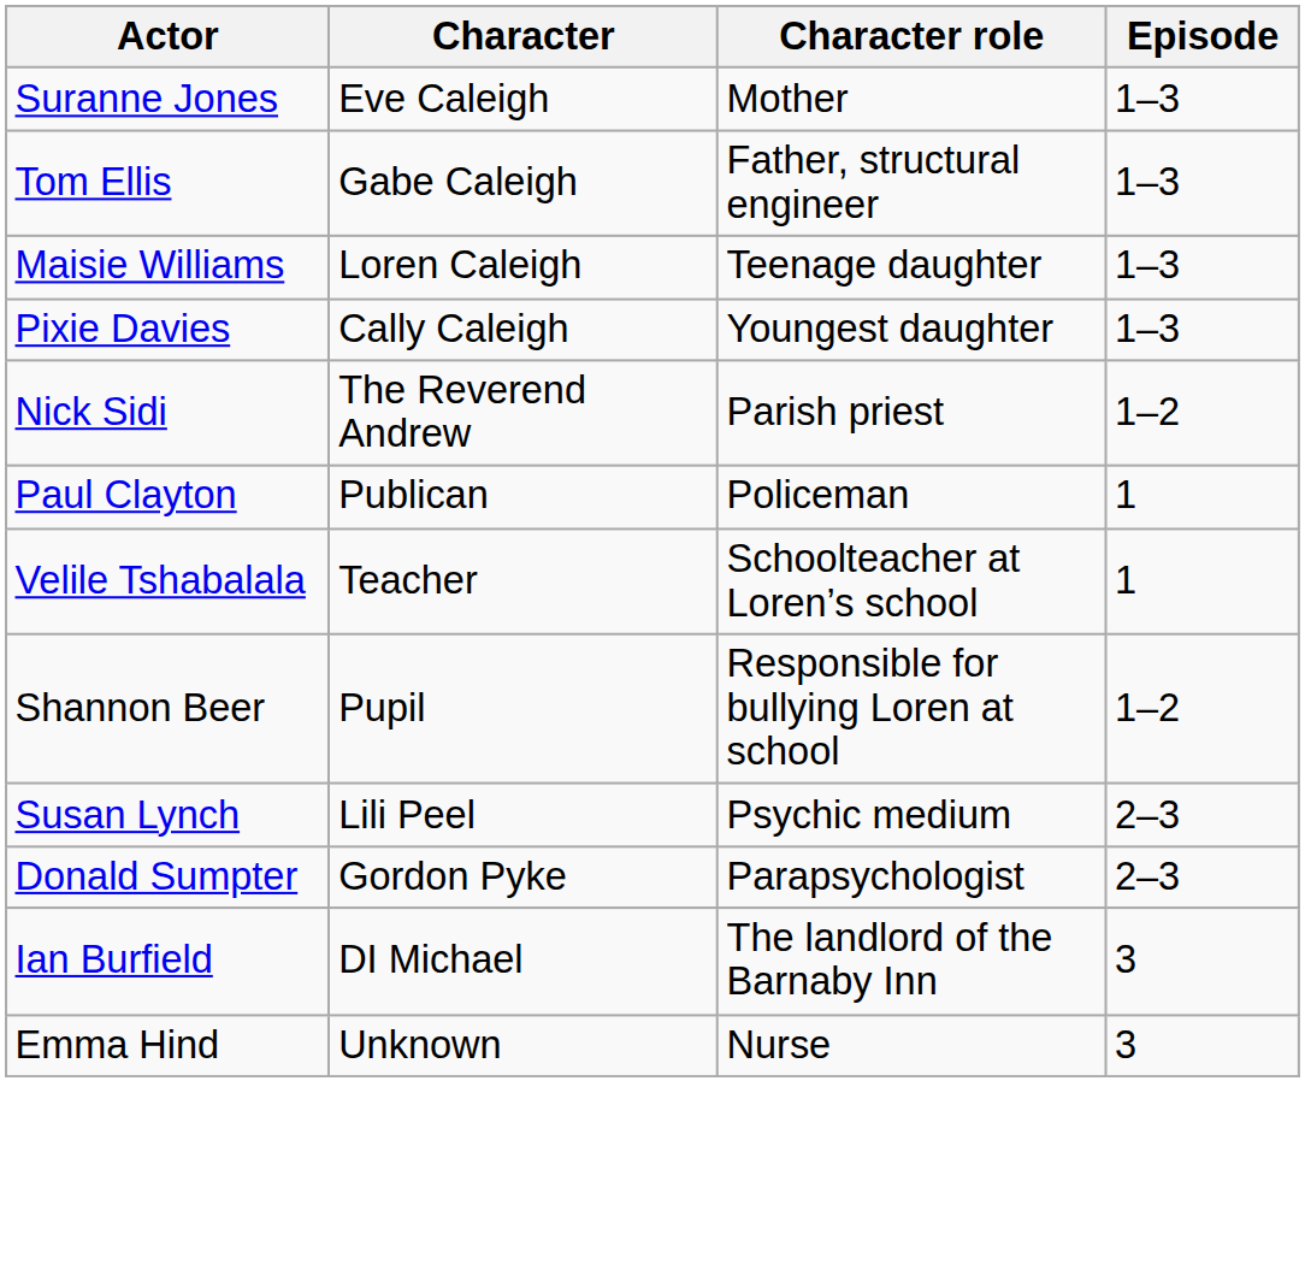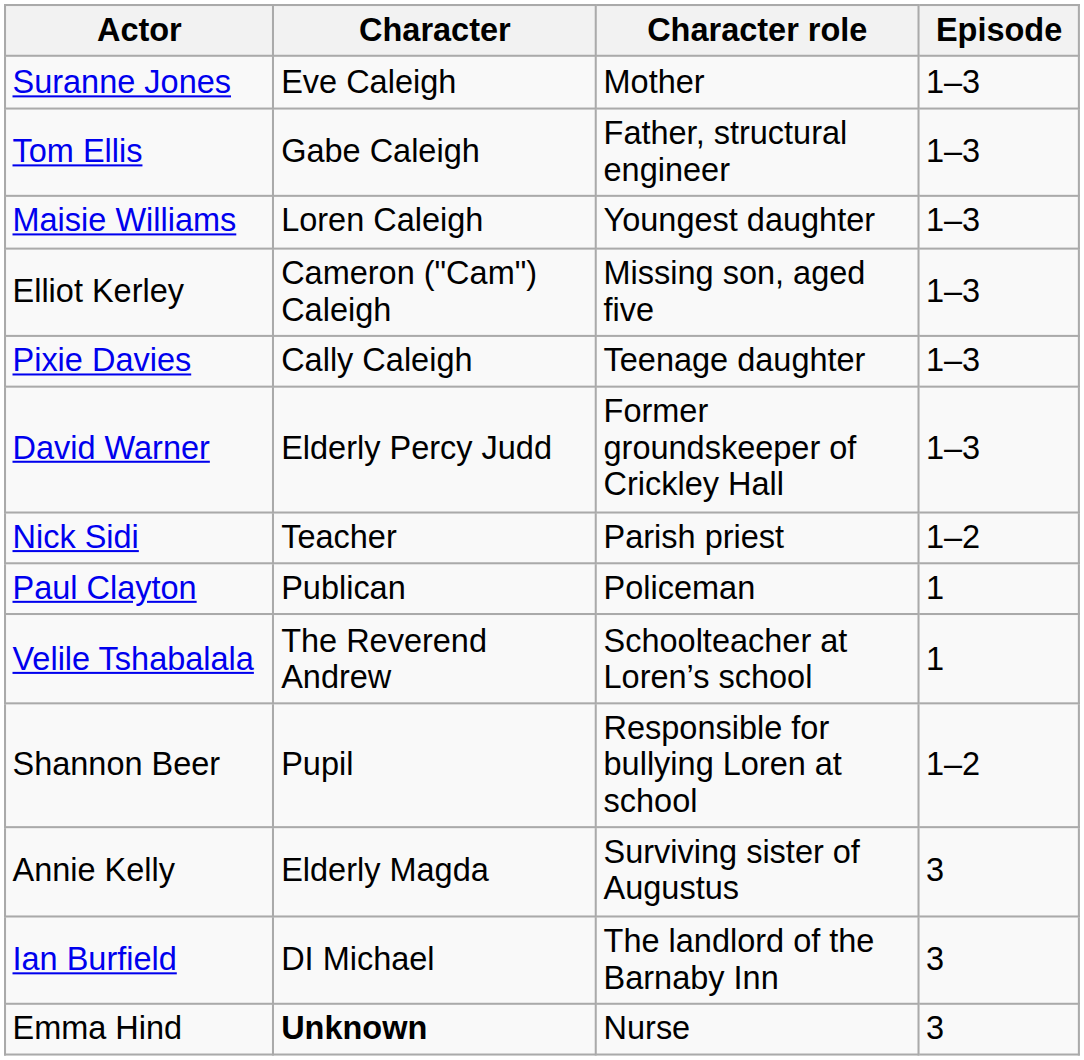Maisie Williams | Character role: Teenage daughter -> Youngest daughter
+ row: Elliot Kerley | Cameron ("Cam") Caleigh | Missing son, aged five | 1–3
Pixie Davies | Character role: Youngest daughter -> Teenage daughter
+ row: David Warner | Elderly Percy Judd | Former groundskeeper of Crickley Hall | 1–3
Nick Sidi | Character: The Reverend Andrew -> Teacher
Velile Tshabalala | Character: Teacher -> The Reverend Andrew
- row: Susan Lynch | Lili Peel | Psychic medium | 2–3
- row: Donald Sumpter | Gordon Pyke | Parapsychologist | 2–3
+ row: Annie Kelly | Elderly Magda | Surviving sister of Augustus | 3
Emma Hind | Character: normal -> bold
